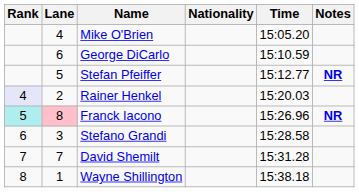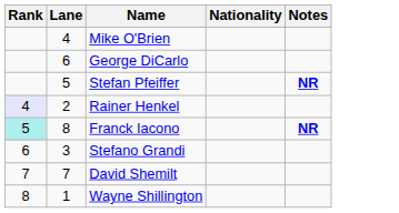- column: Time | 15:05.20 | 15:10.59 | 15:12.77 | 15:20.03 | 15:26.96 | 15:28.58 | 15:31.28 | 15:38.18
Franck Iacono | Lane: pink background -> no background
